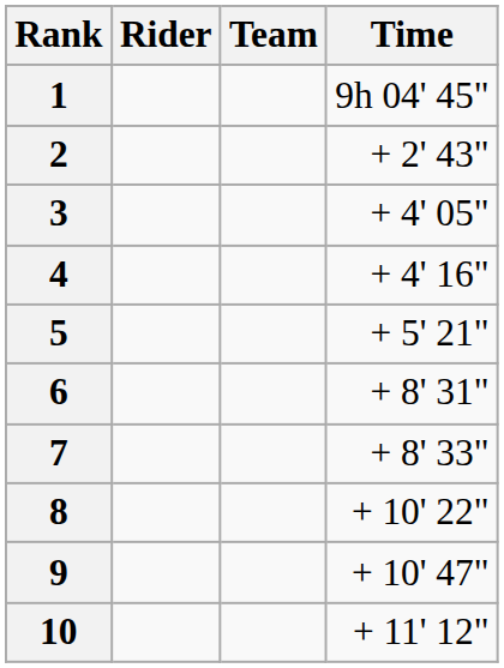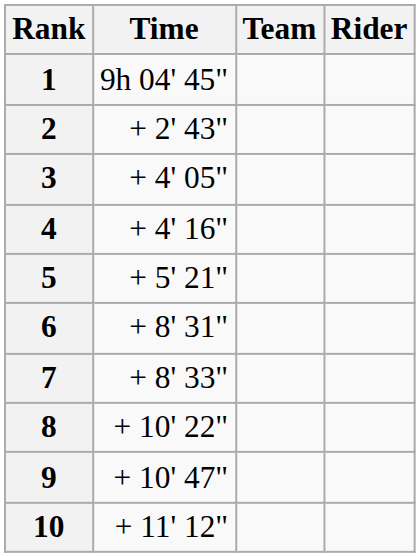columns swapped: Rider <-> Time
